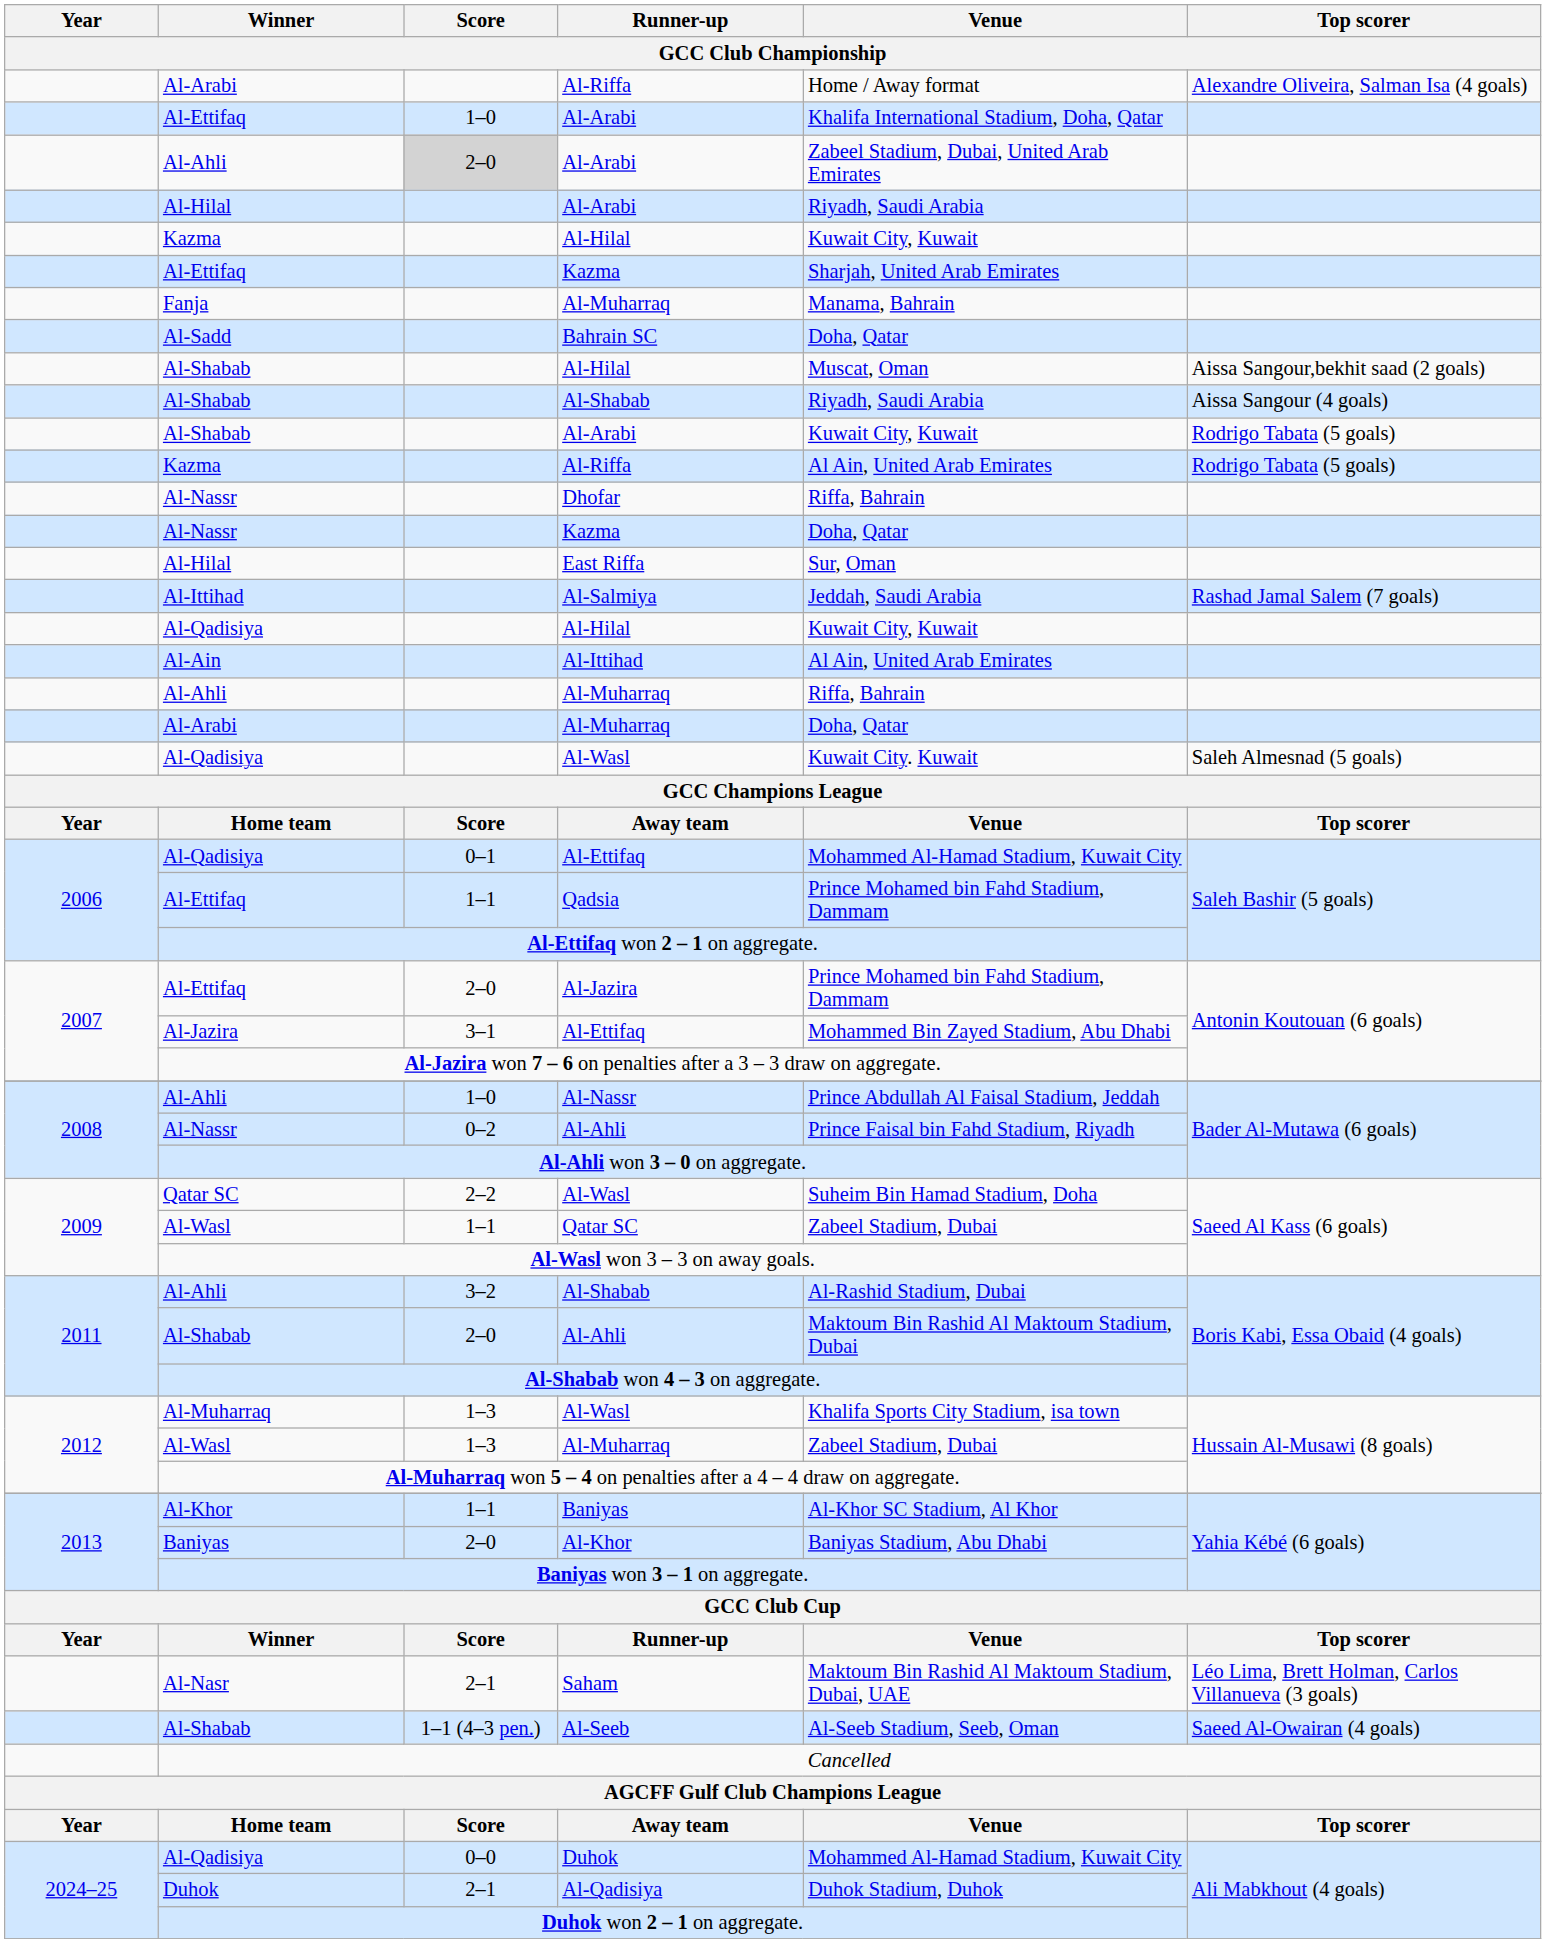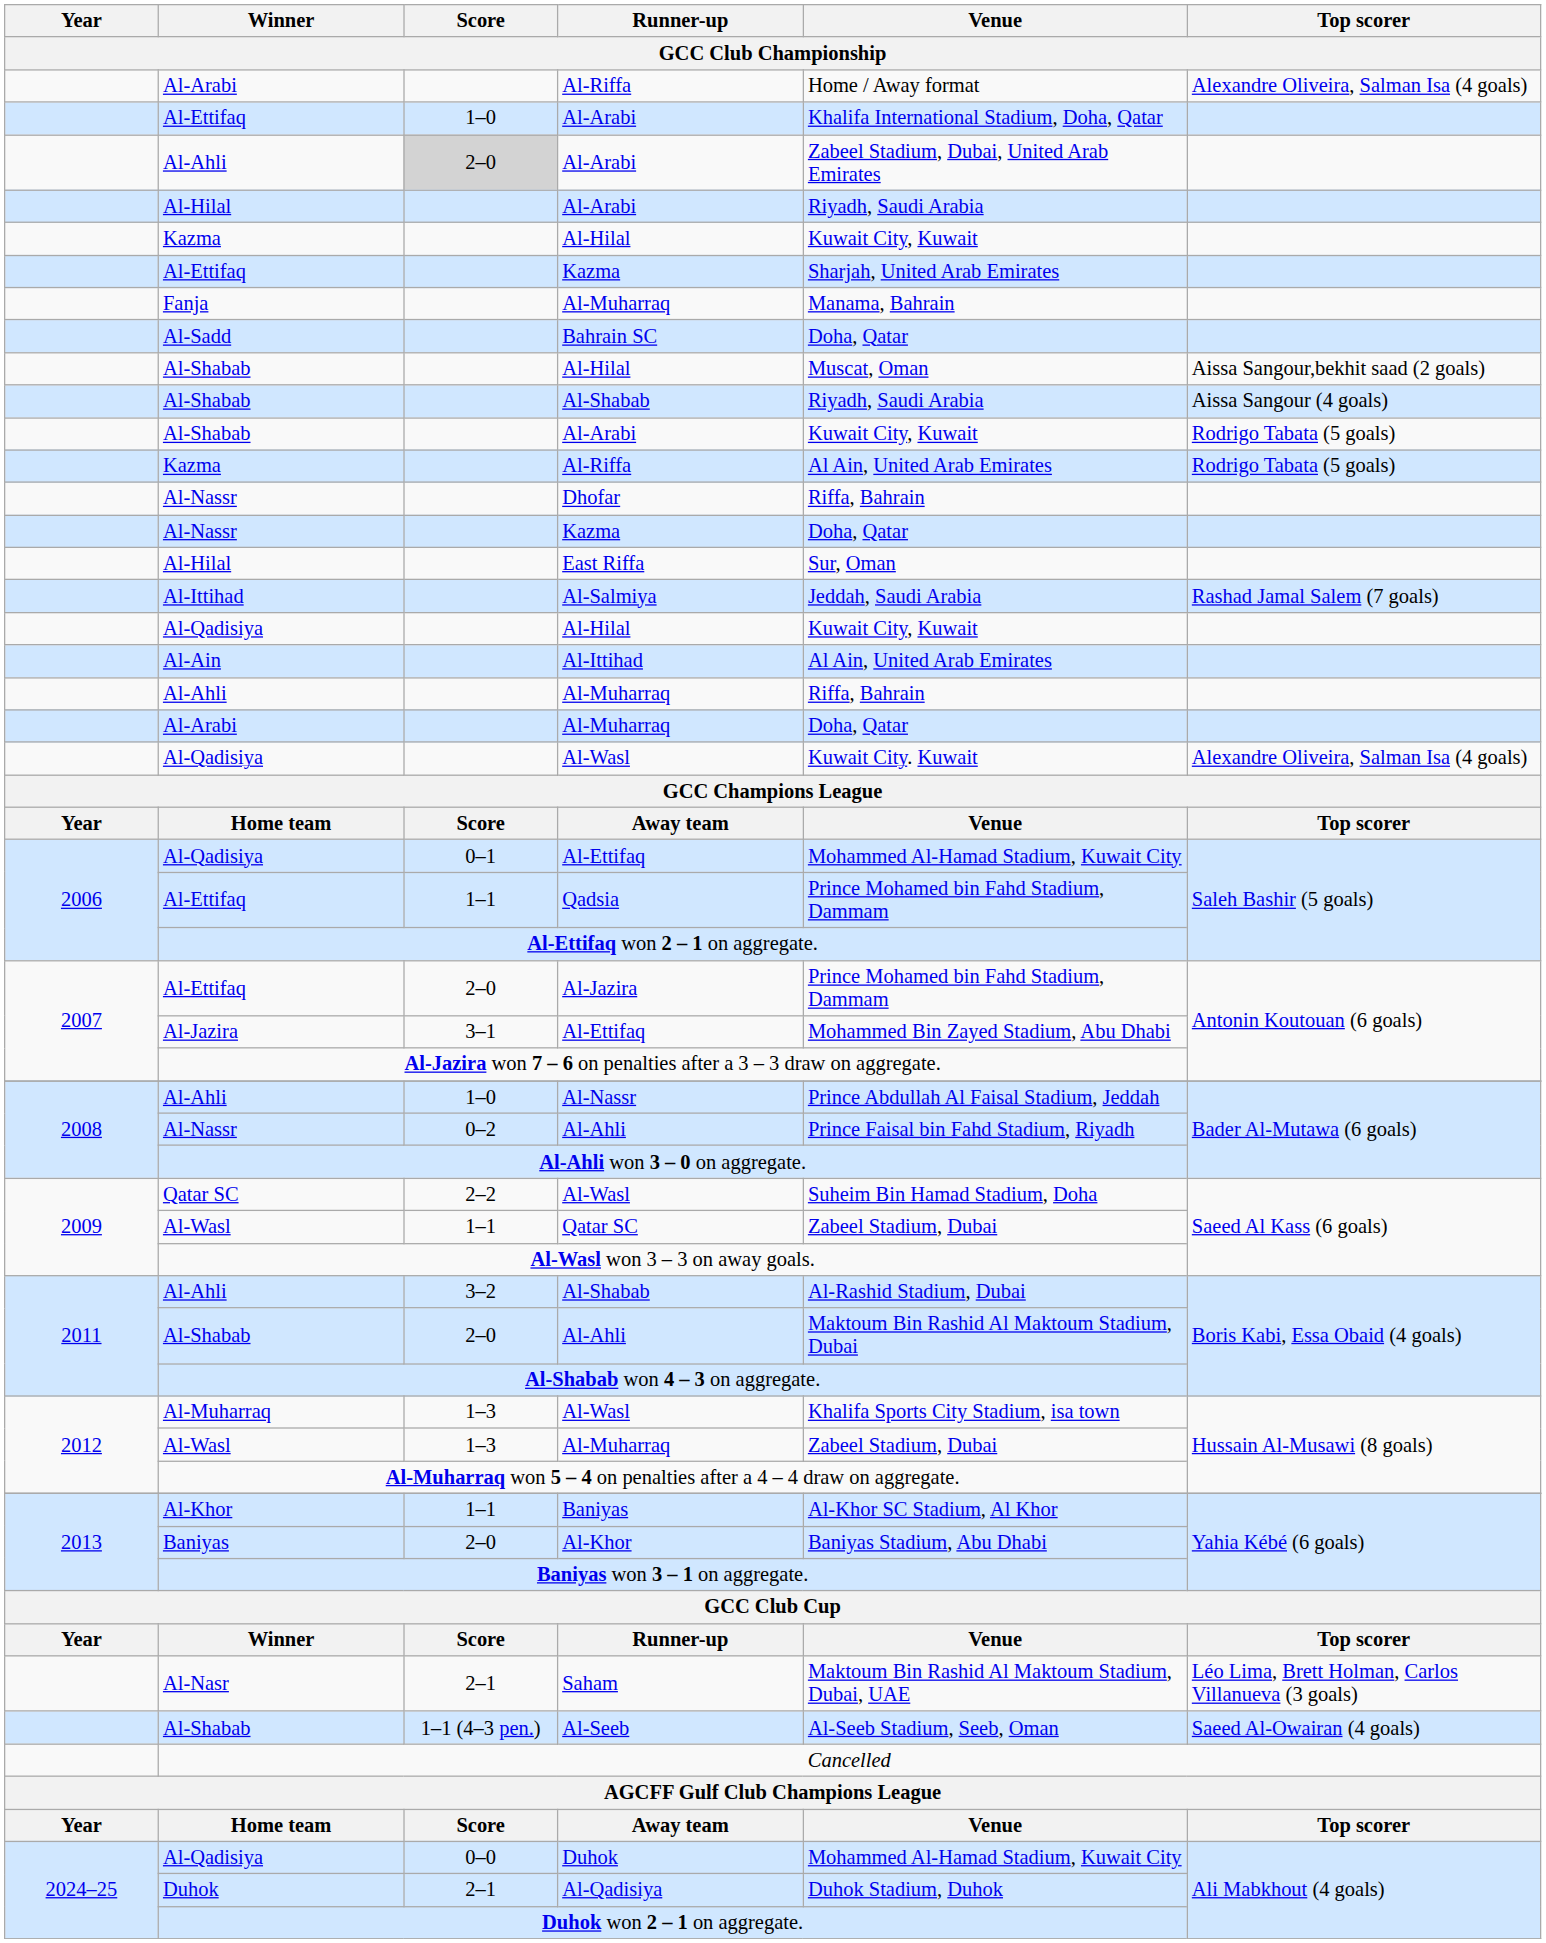Al-Qadisiya / Al-Wasl | Top scorer: Saleh Almesnad (5 goals) -> Alexandre Oliveira, Salman Isa (4 goals)
